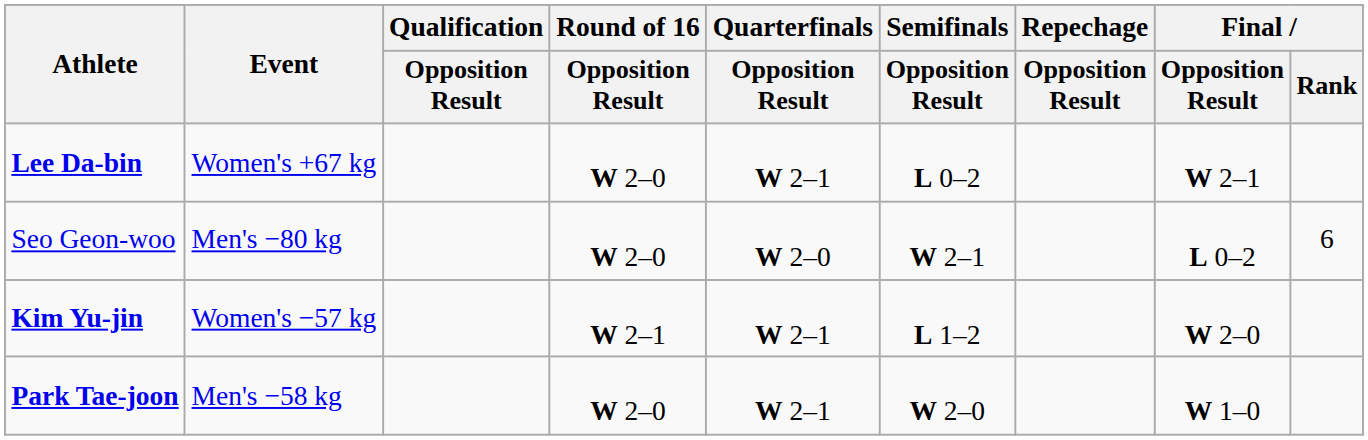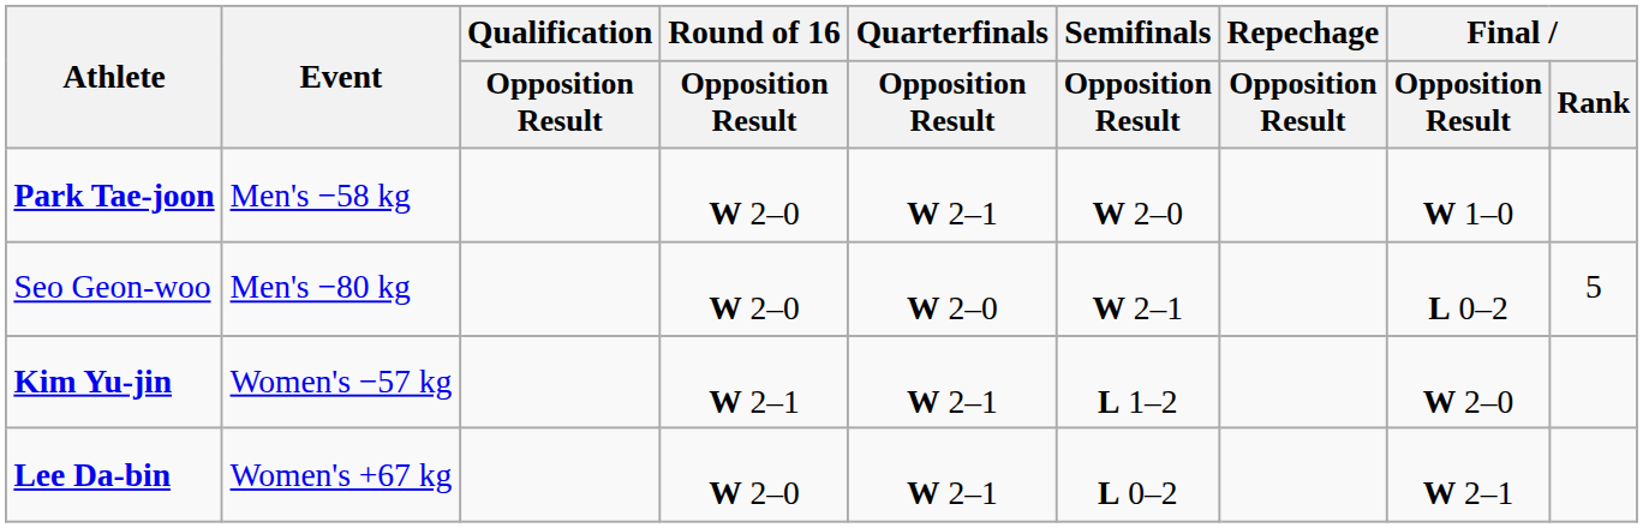rows swapped: Park Tae-joon <-> Lee Da-bin
Seo Geon-woo | Final / Rank: 6 -> 5
